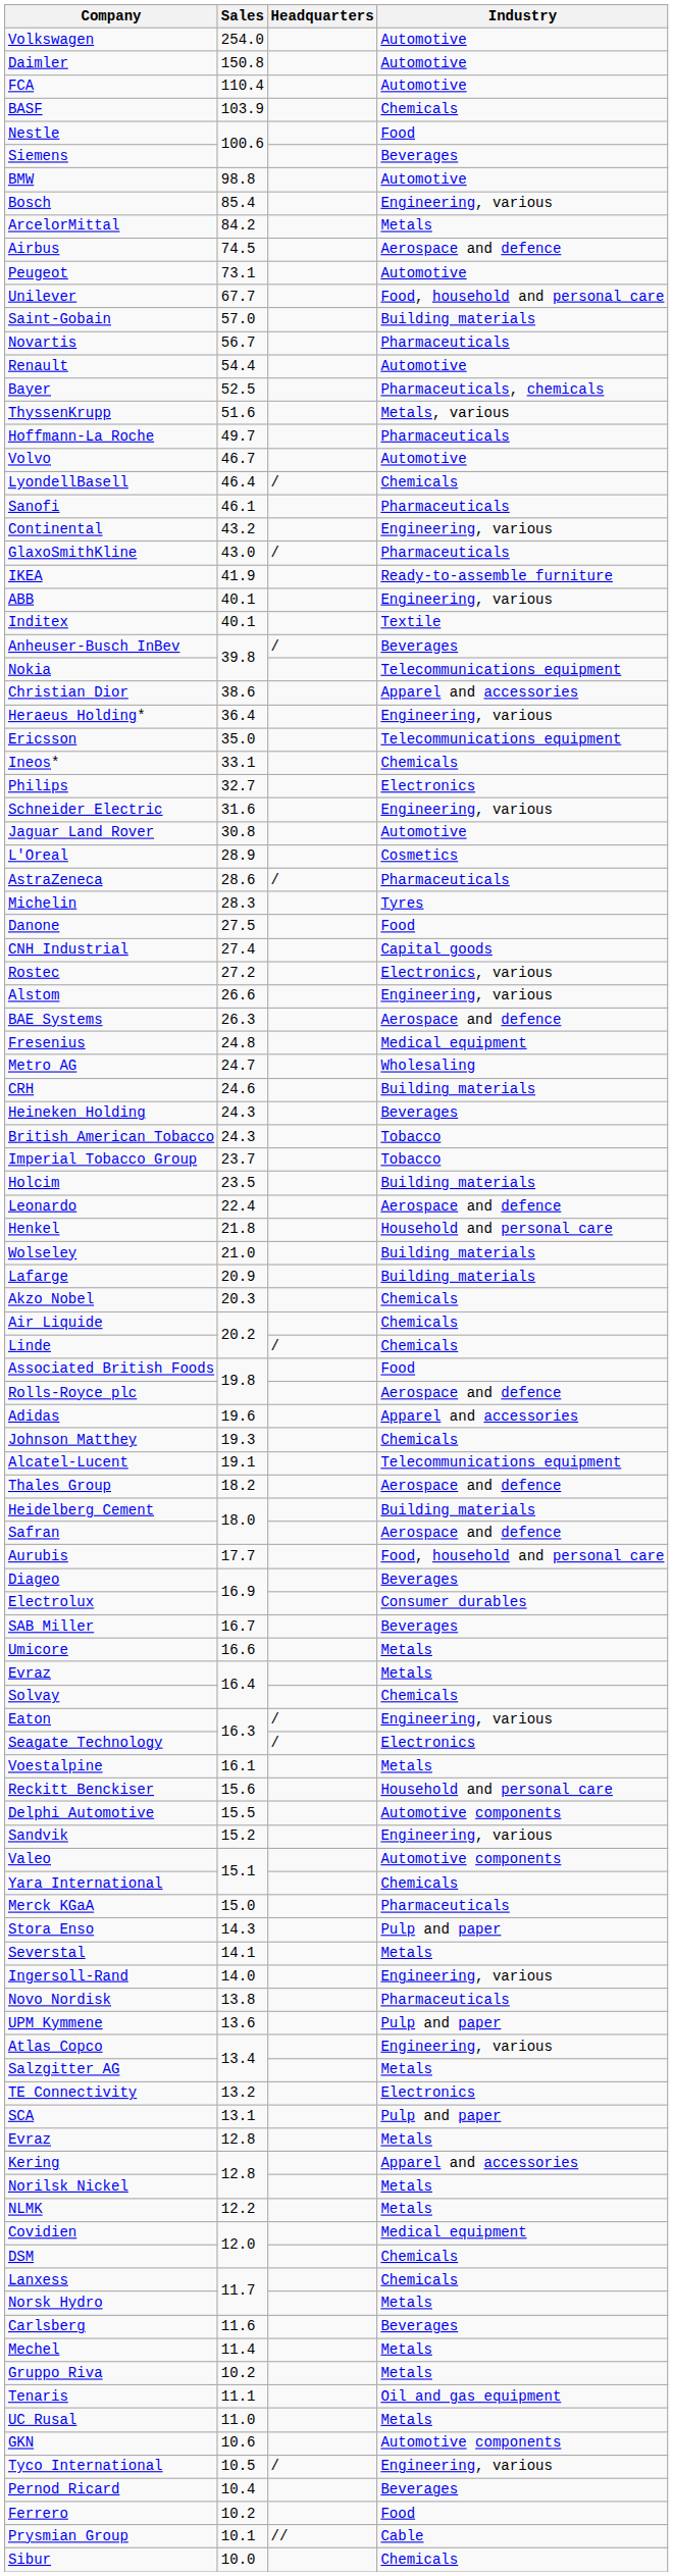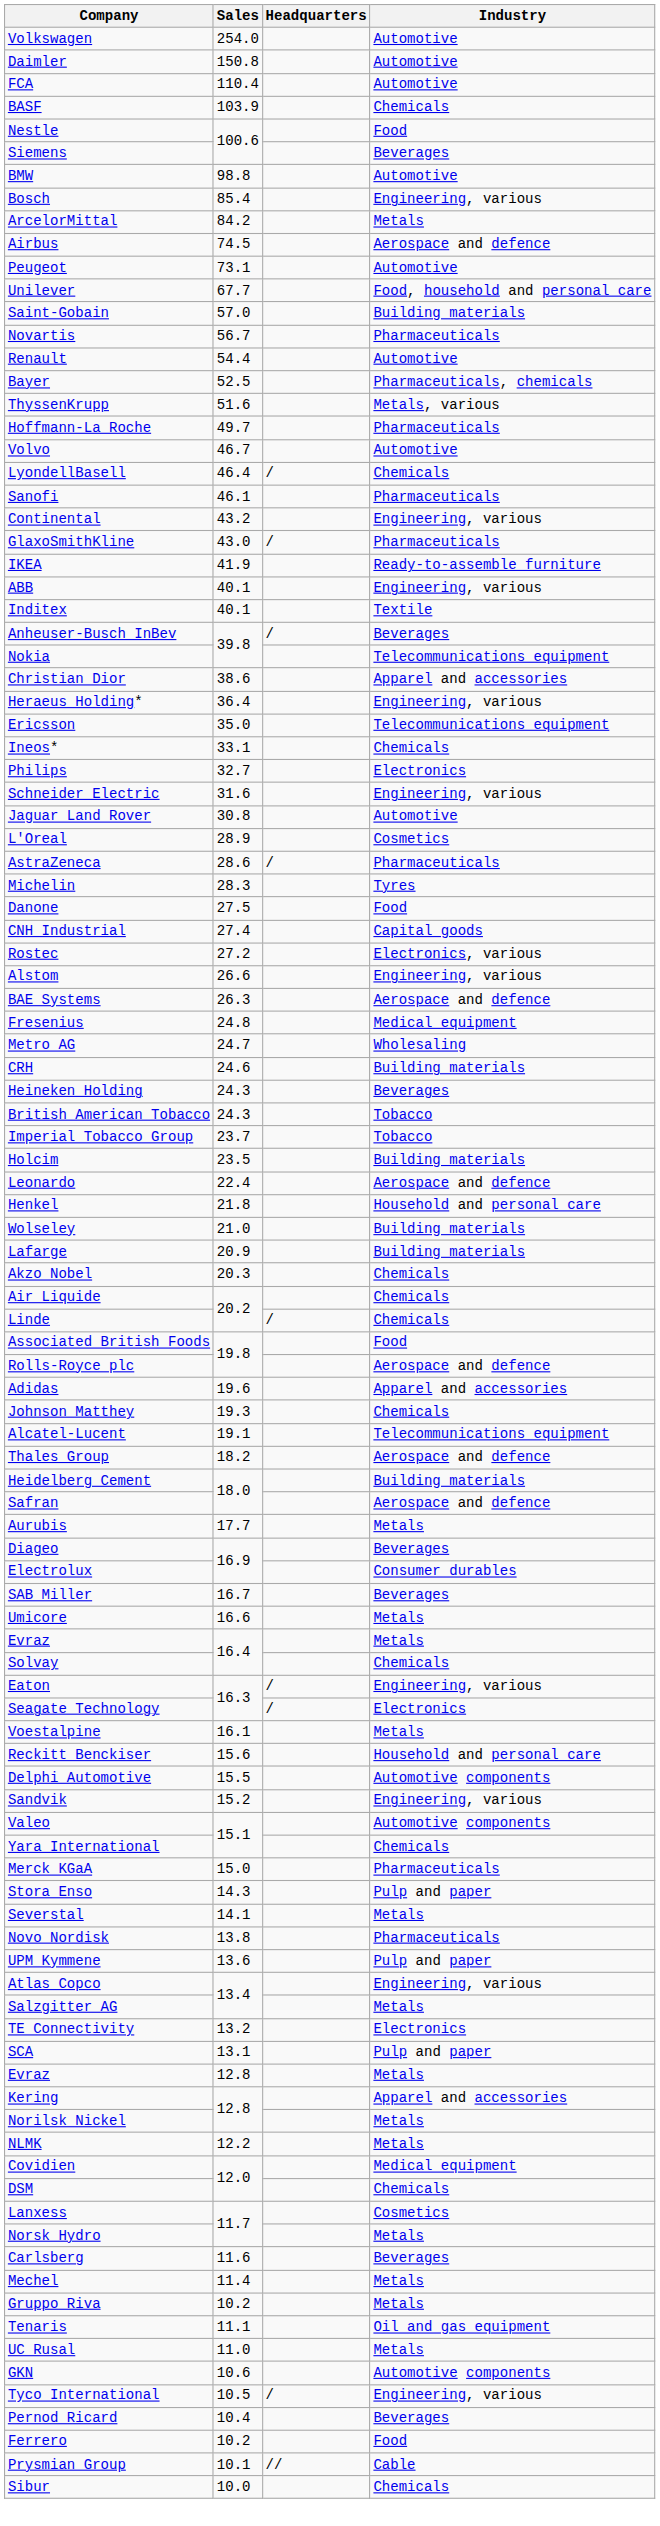Aurubis | Industry: Food, household and personal care -> Metals
- row: Ingersoll-Rand | 14.0 | Engineering, various
Lanxess | Industry: Chemicals -> Cosmetics
